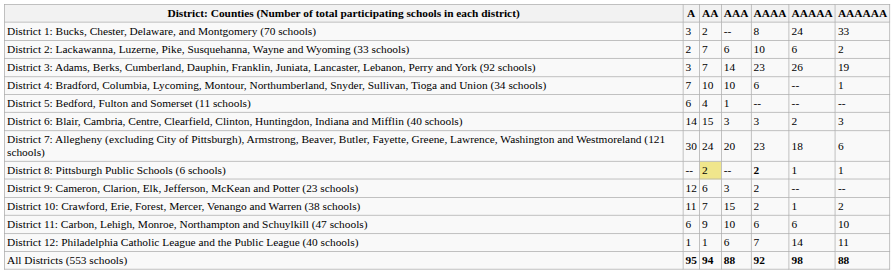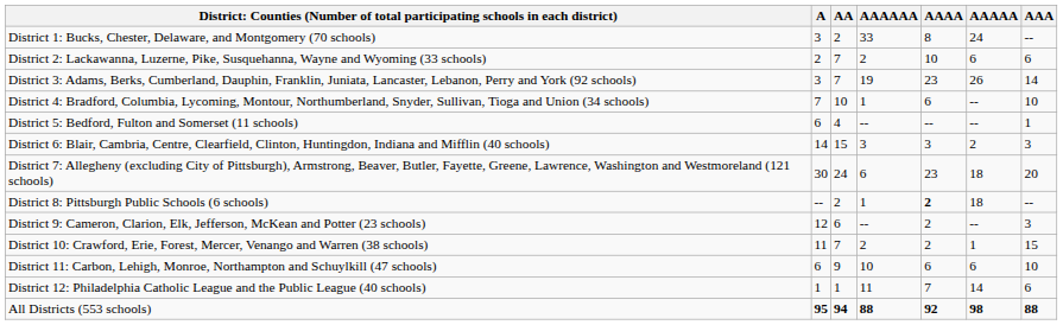columns swapped: AAA <-> AAAAAA
District 8: Pittsburgh Public Schools (6 schools) | AA: khaki background -> no background
District 8: Pittsburgh Public Schools (6 schools) | AAAAA: 1 -> 18
